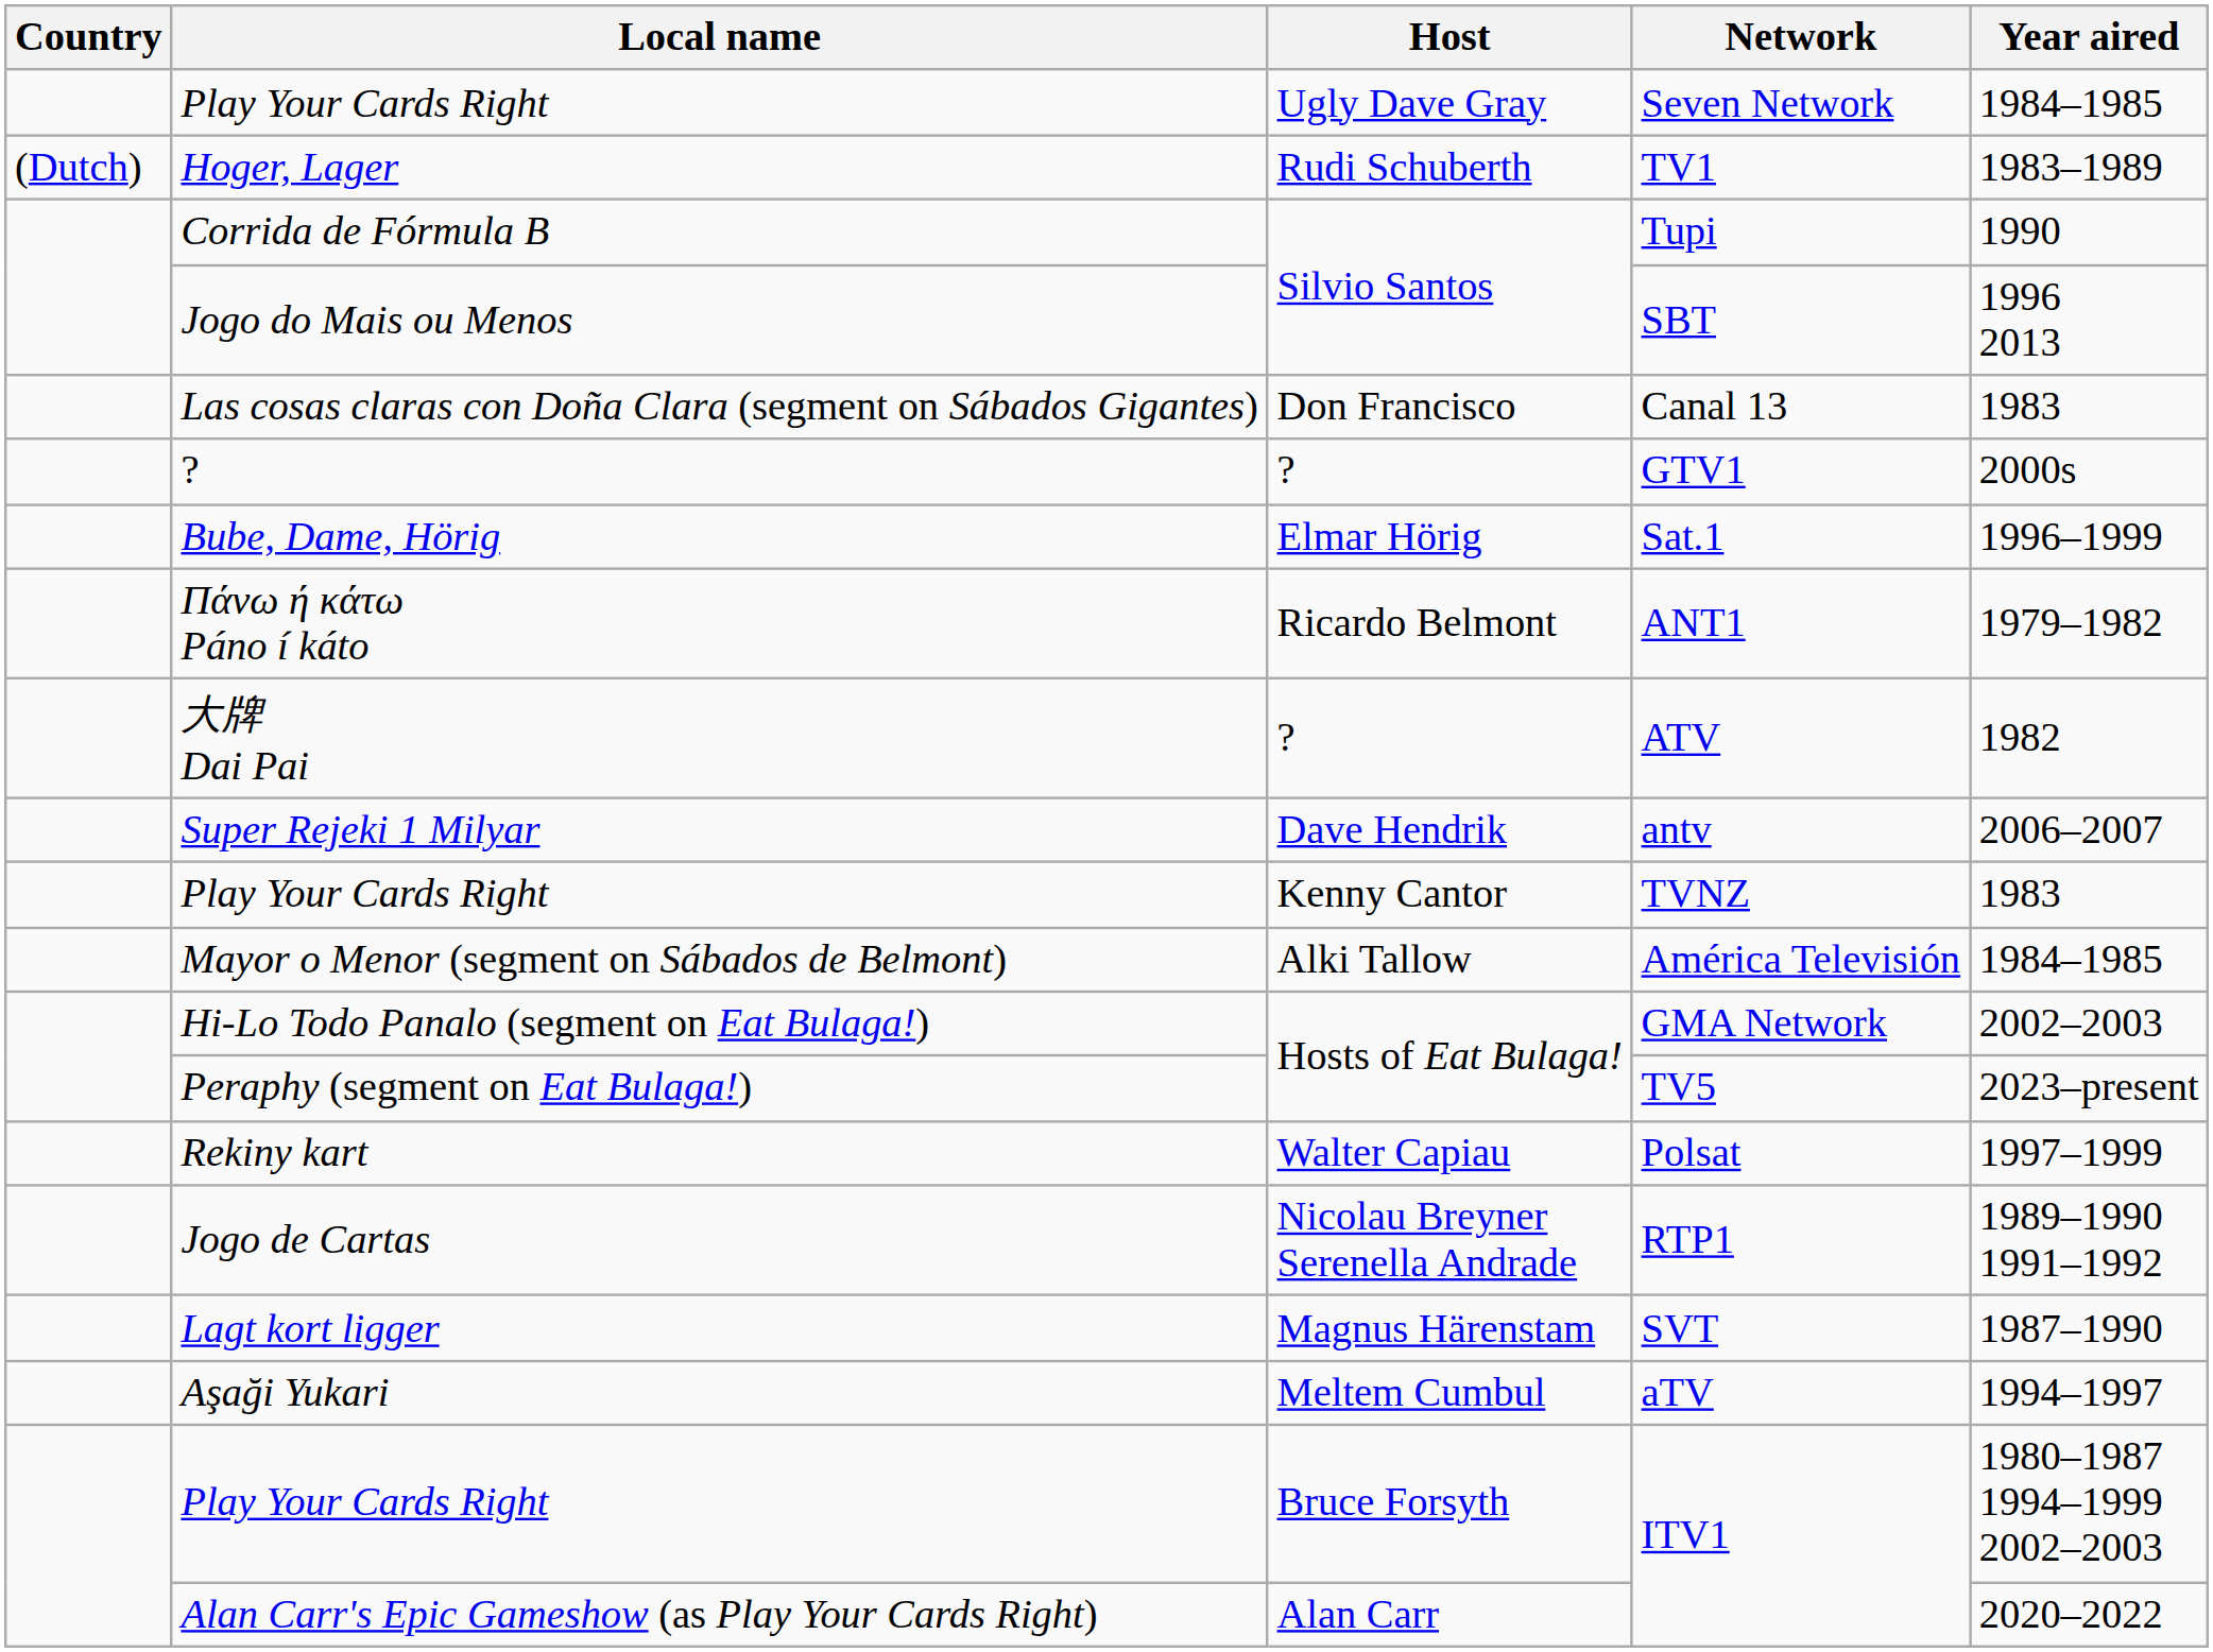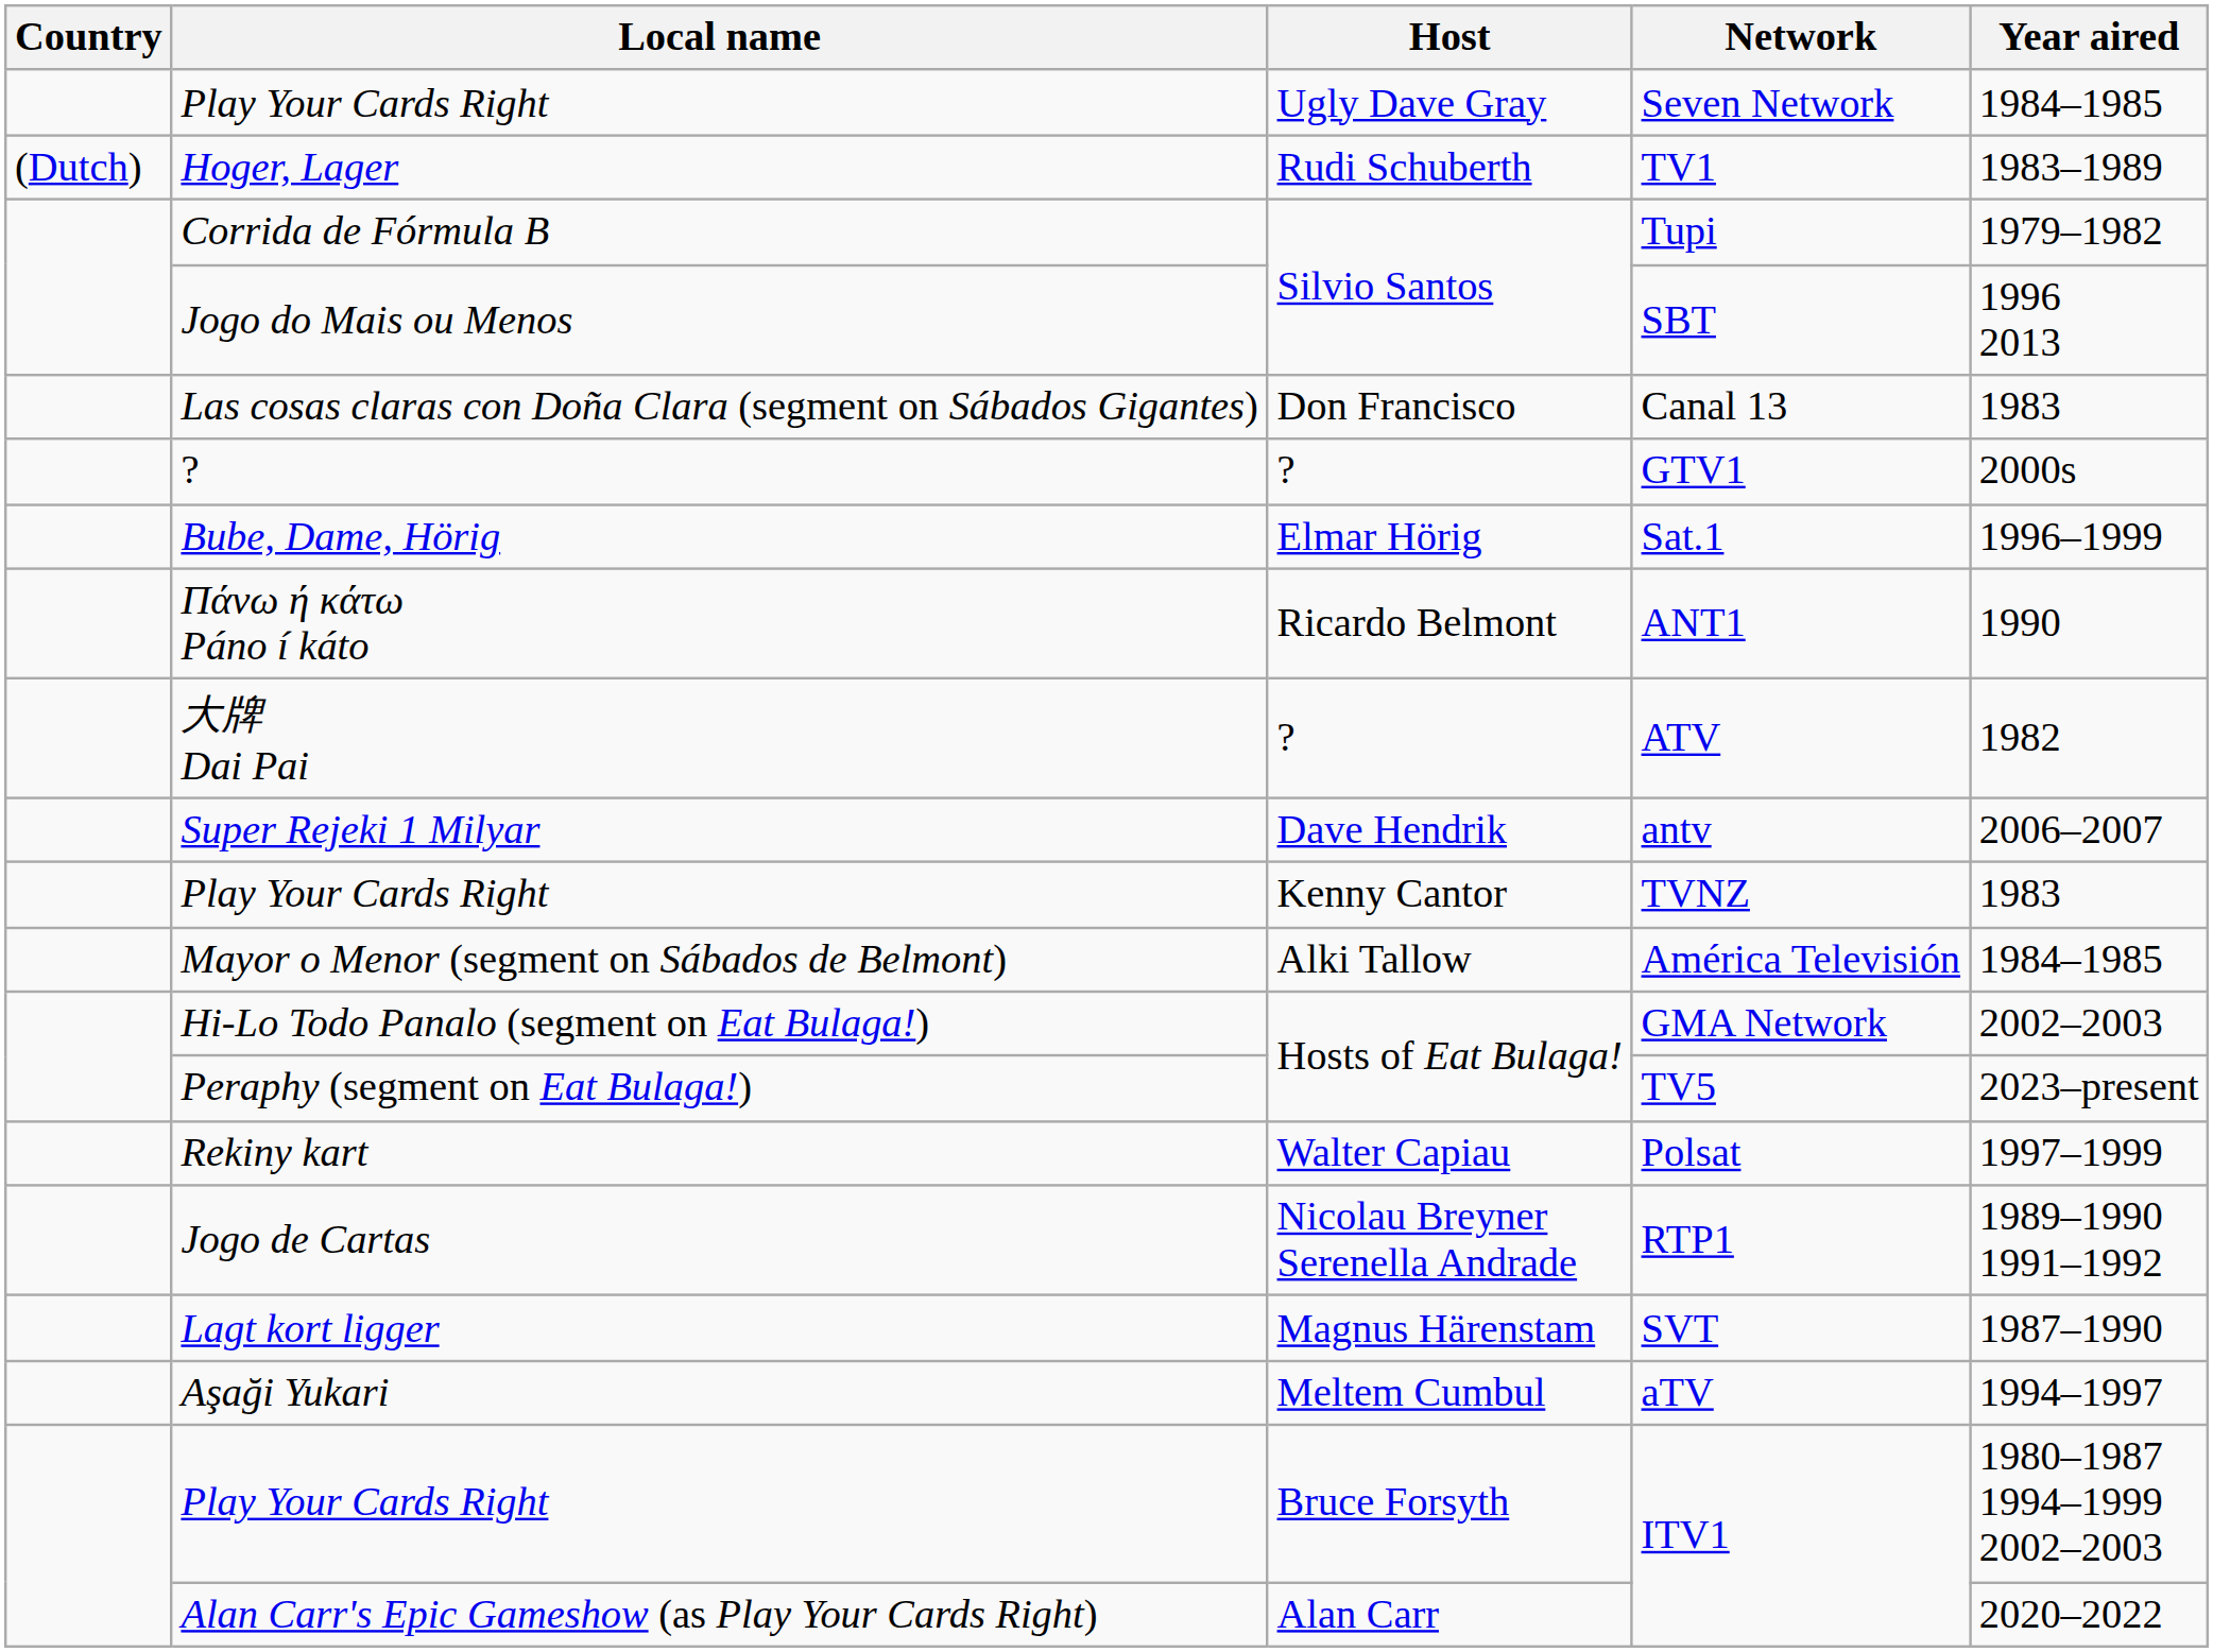Tupi | Year aired: 1990 -> 1979–1982
ANT1 | Year aired: 1979–1982 -> 1990
